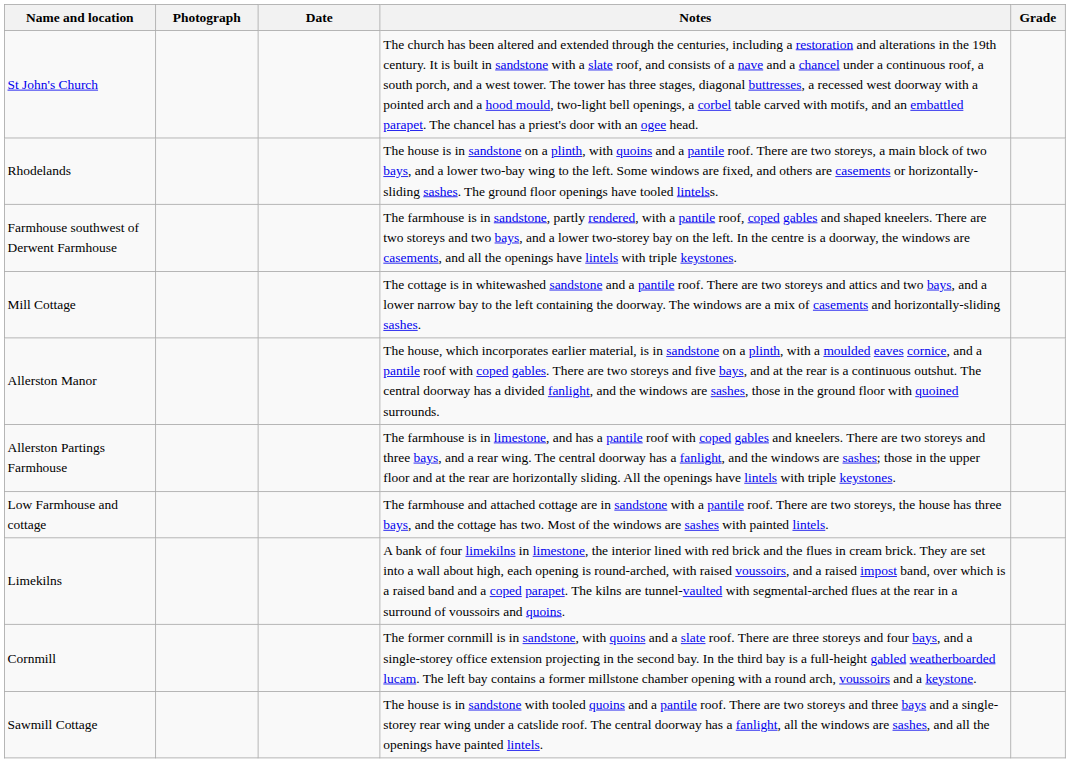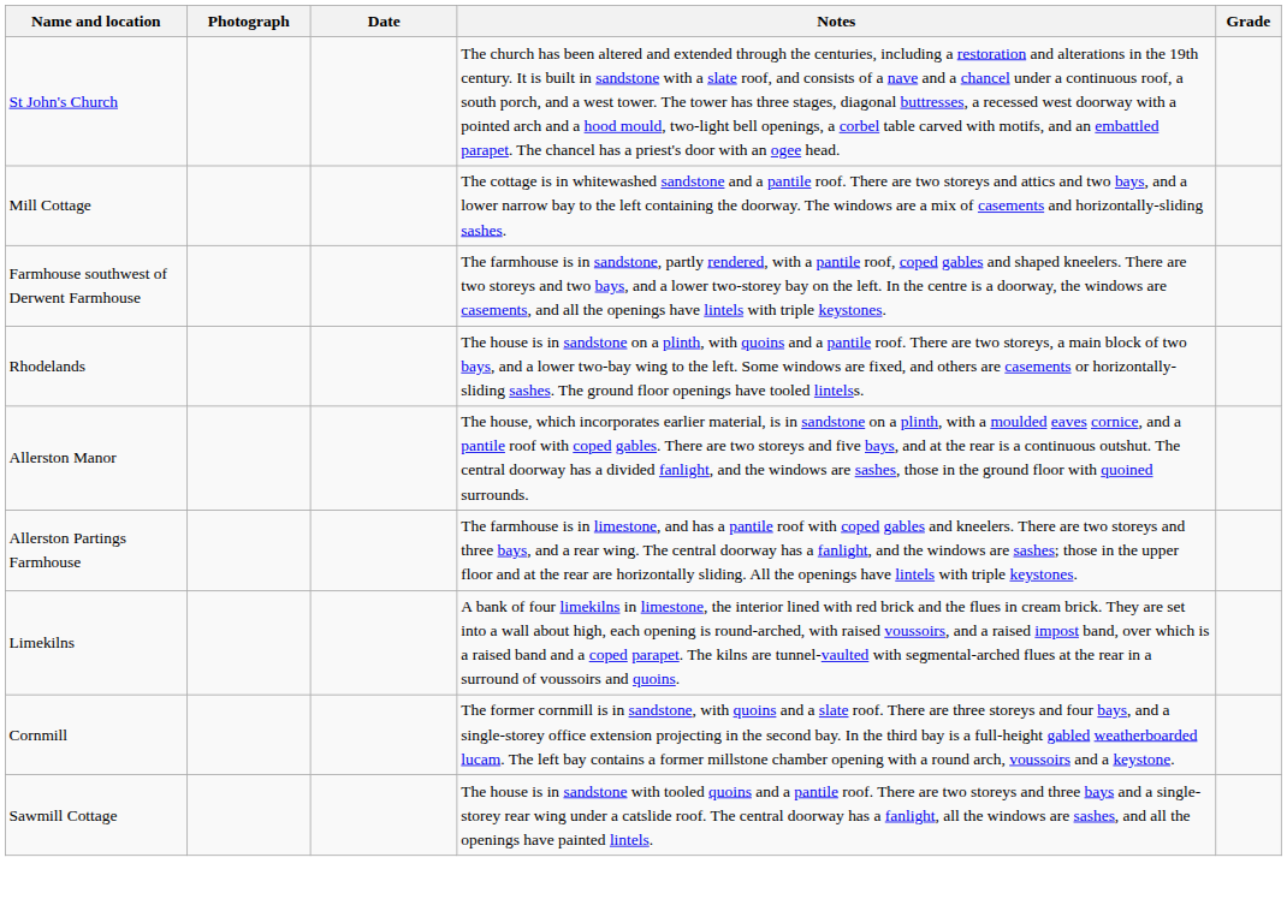rows swapped: Mill Cottage <-> Rhodelands
- row: Low Farmhouse and cottage | The farmhouse and attached cottage are in sandstone with a pantile roof. There are two storeys, the house has three bays, and the cottage has two. Most of the windows are sashes with painted lintels.
